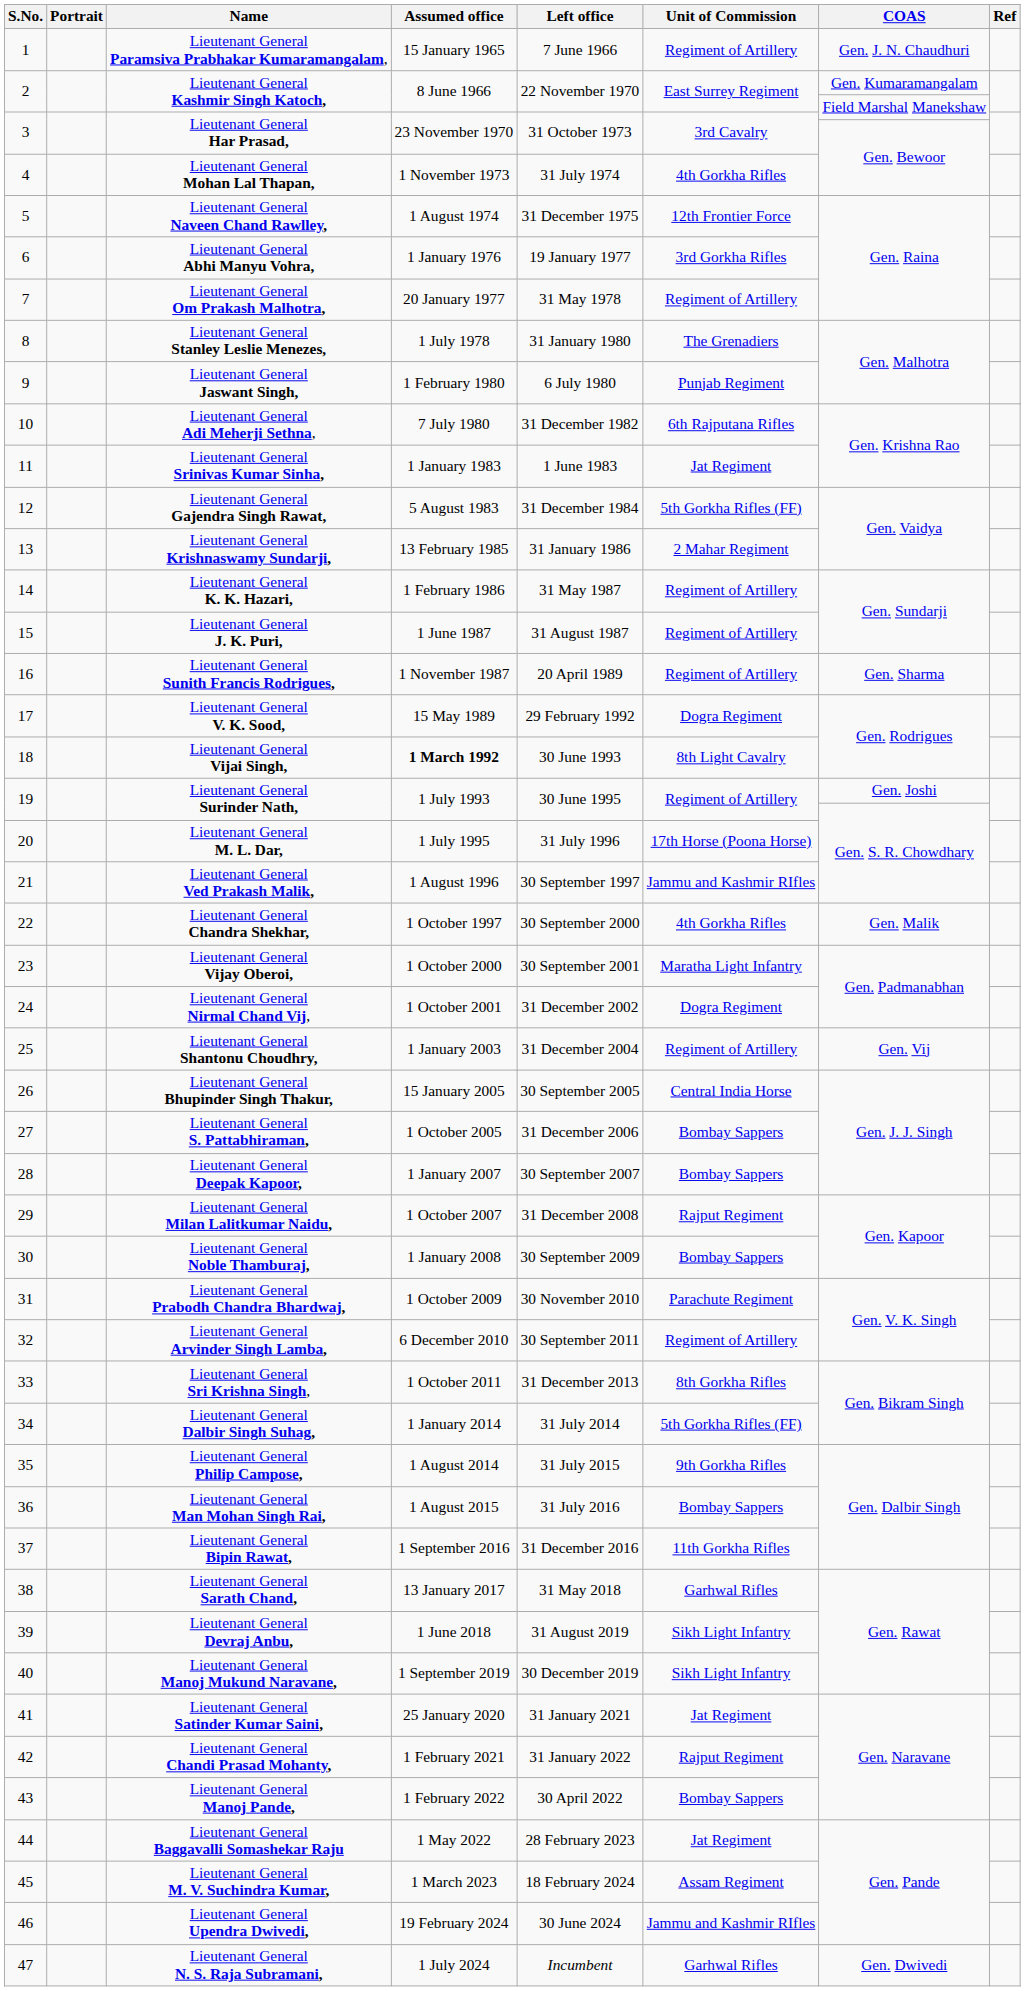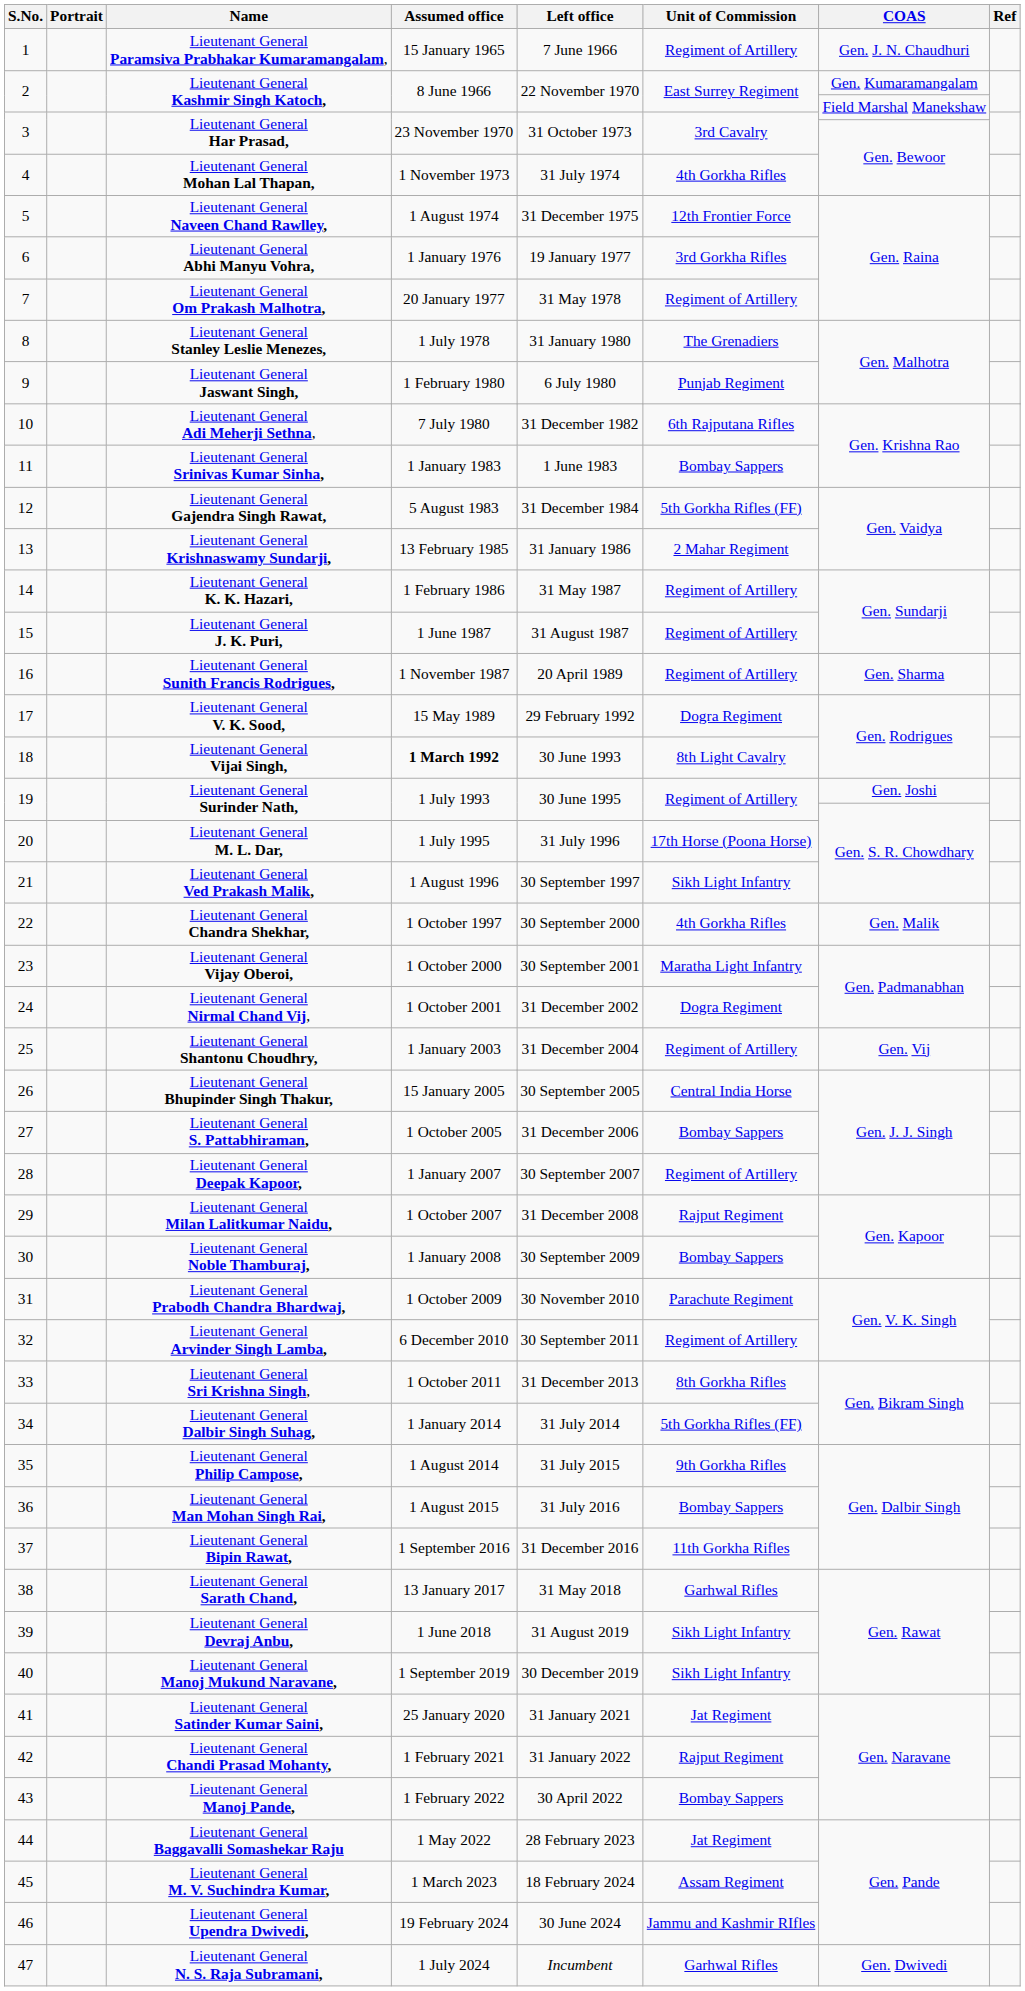11 | Unit of Commission: Jat Regiment -> Bombay Sappers
21 | Unit of Commission: Jammu and Kashmir RIfles -> Sikh Light Infantry
28 | Unit of Commission: Bombay Sappers -> Regiment of Artillery
